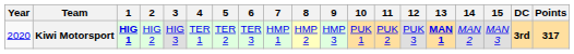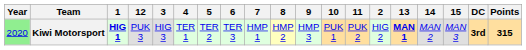columns swapped: 2 <-> 12
Kiwi Motorsport | Year: no background -> lightgreen background
Kiwi Motorsport | Points: 317 -> 315
